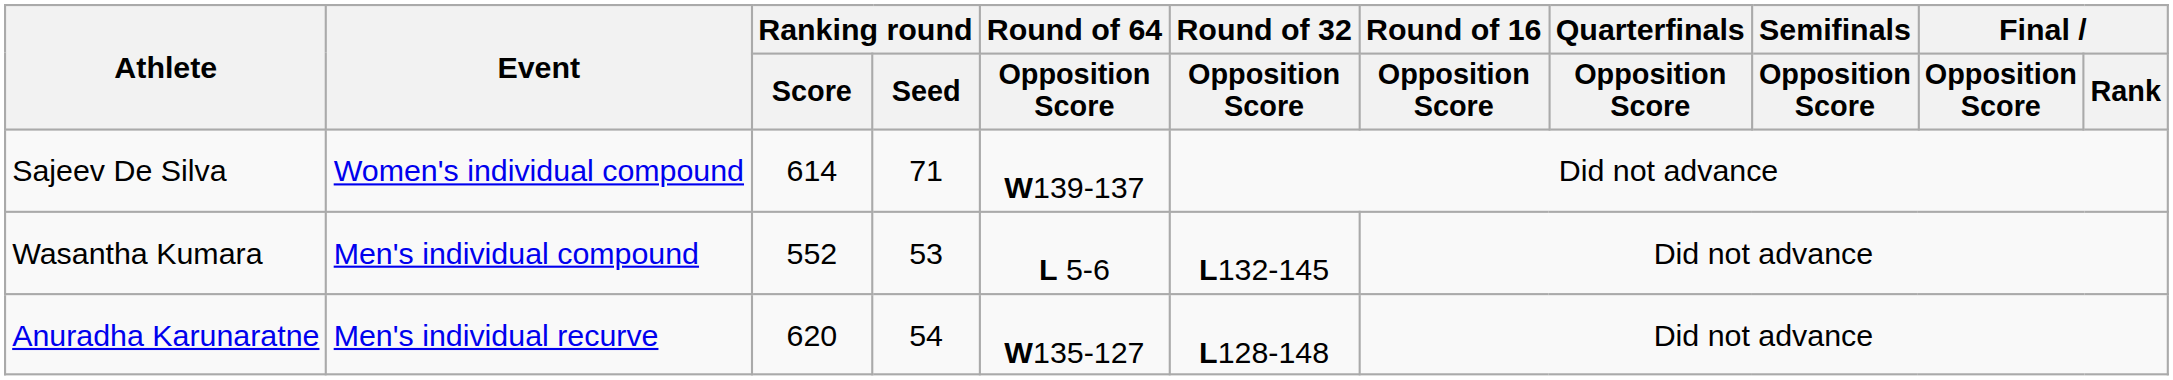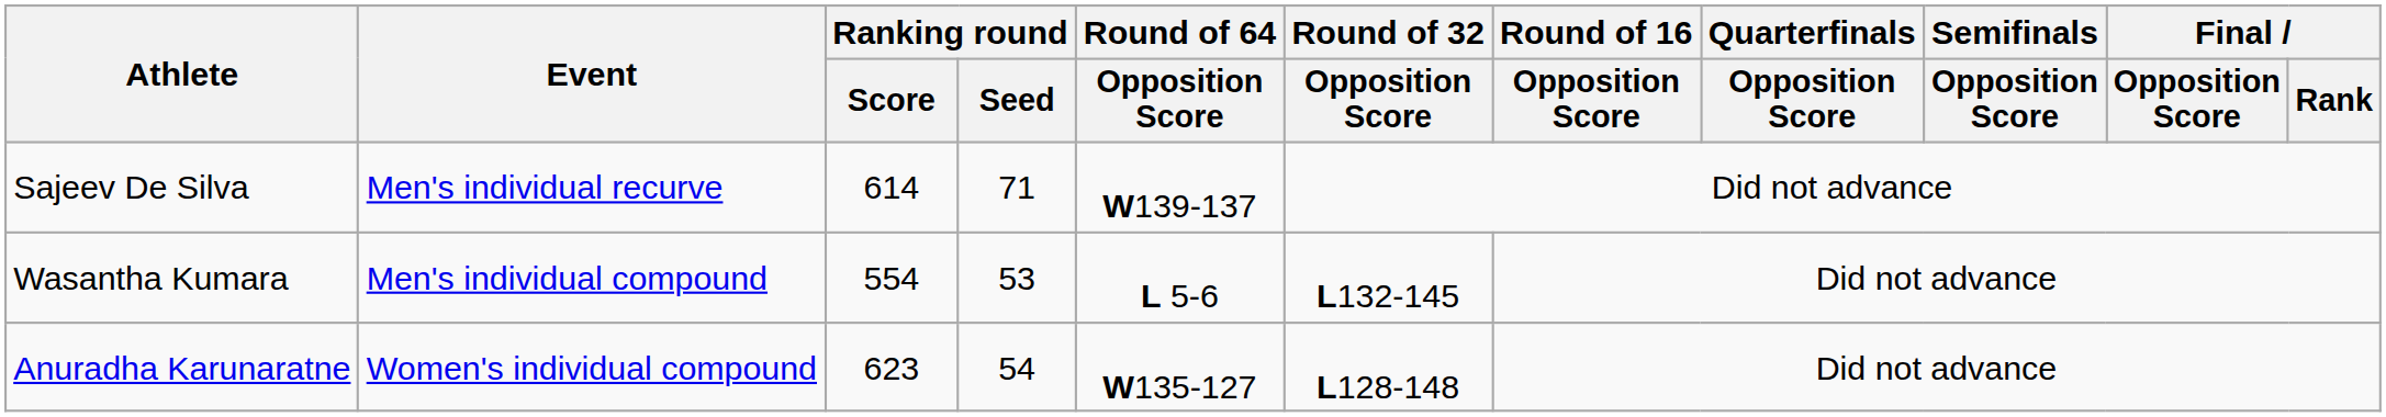Sajeev De Silva | Event: Women's individual compound -> Men's individual recurve
Wasantha Kumara | Ranking round / Score: 552 -> 554
Anuradha Karunaratne | Event: Men's individual recurve -> Women's individual compound
Anuradha Karunaratne | Ranking round / Score: 620 -> 623
